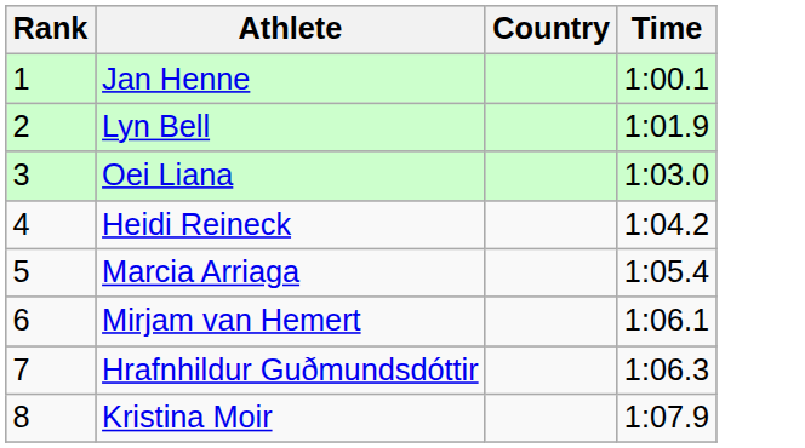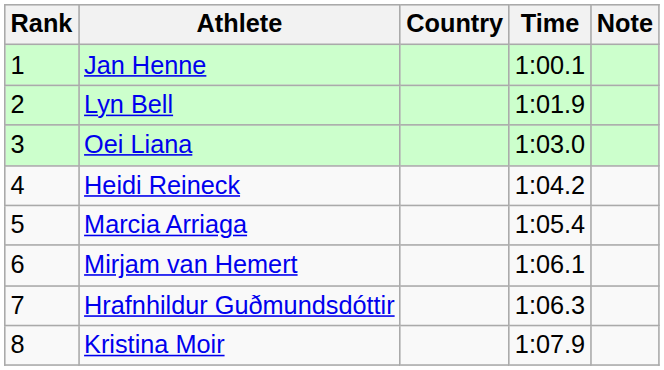+ column: Note
